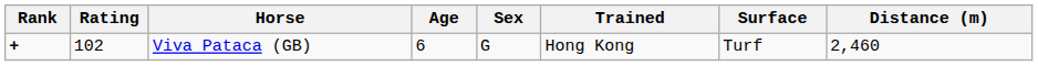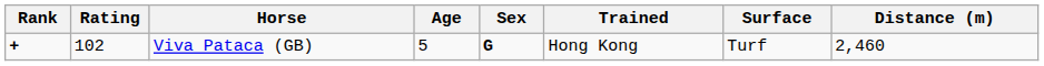Viva Pataca (GB) | Age: 6 -> 5
Viva Pataca (GB) | Sex: normal -> bold
